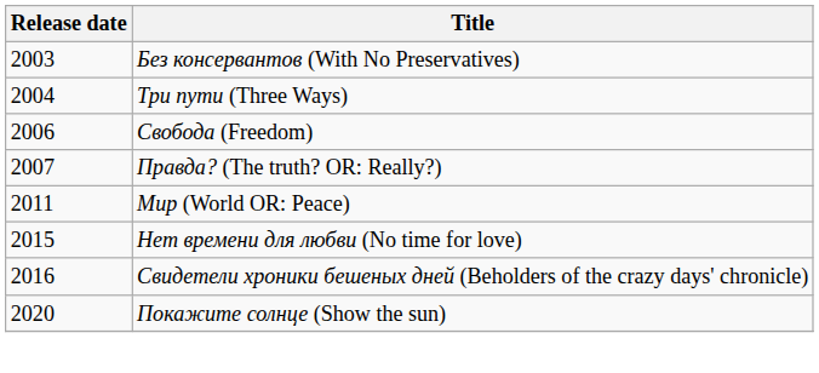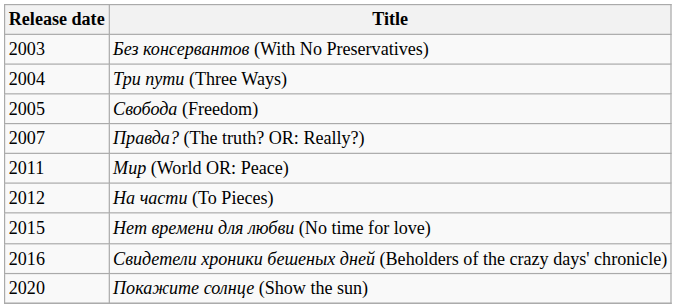Свобода (Freedom) | Release date: 2006 -> 2005
+ row: 2012 | На части (To Pieces)
